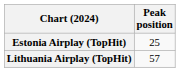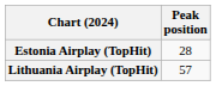Estonia Airplay (TopHit) | Peak position: 25 -> 28
